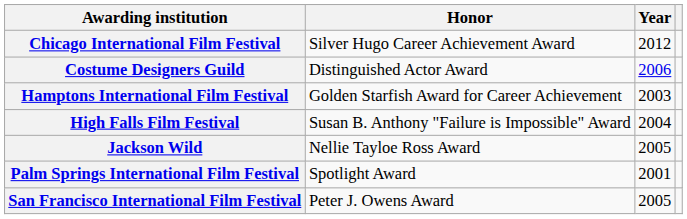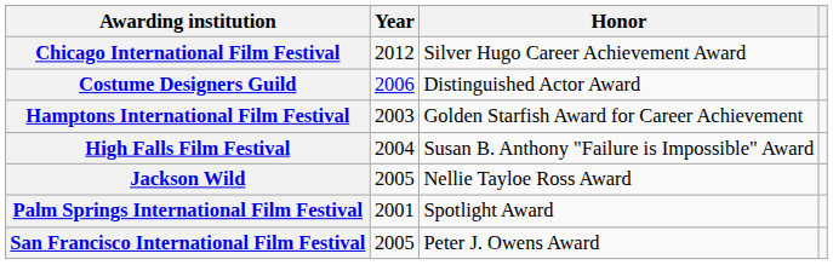columns swapped: Year <-> Honor
